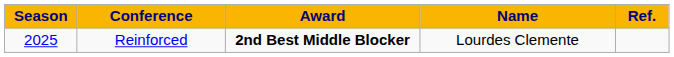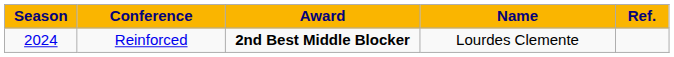Reinforced | Season: 2025 -> 2024
